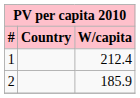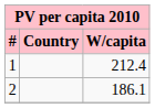2 | W/capita: 185.9 -> 186.1
